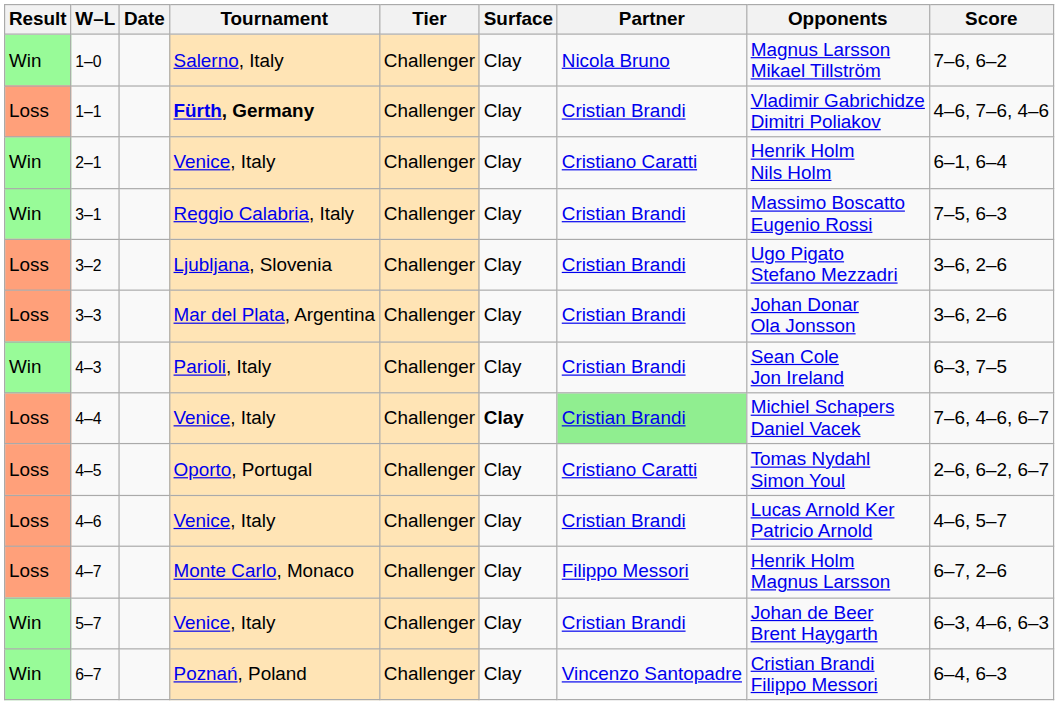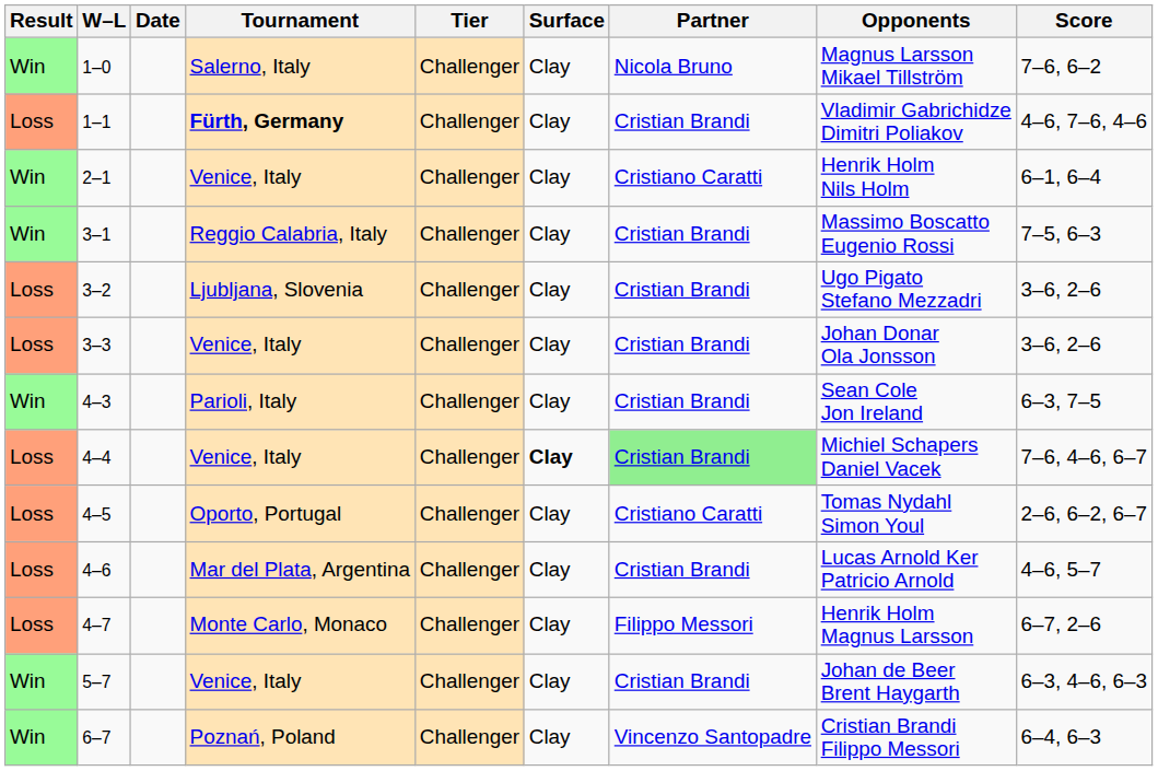3–3 | Tournament: Mar del Plata, Argentina -> Venice, Italy
4–6 | Tournament: Venice, Italy -> Mar del Plata, Argentina
